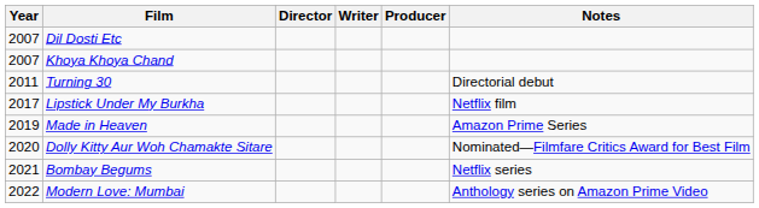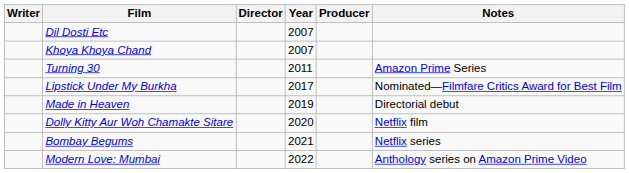columns swapped: Year <-> Writer
Turning 30 | Notes: Directorial debut -> Amazon Prime Series
Lipstick Under My Burkha | Notes: Netflix film -> Nominated—Filmfare Critics Award for Best Film
Made in Heaven | Notes: Amazon Prime Series -> Directorial debut
Dolly Kitty Aur Woh Chamakte Sitare | Notes: Nominated—Filmfare Critics Award for Best Film -> Netflix film
